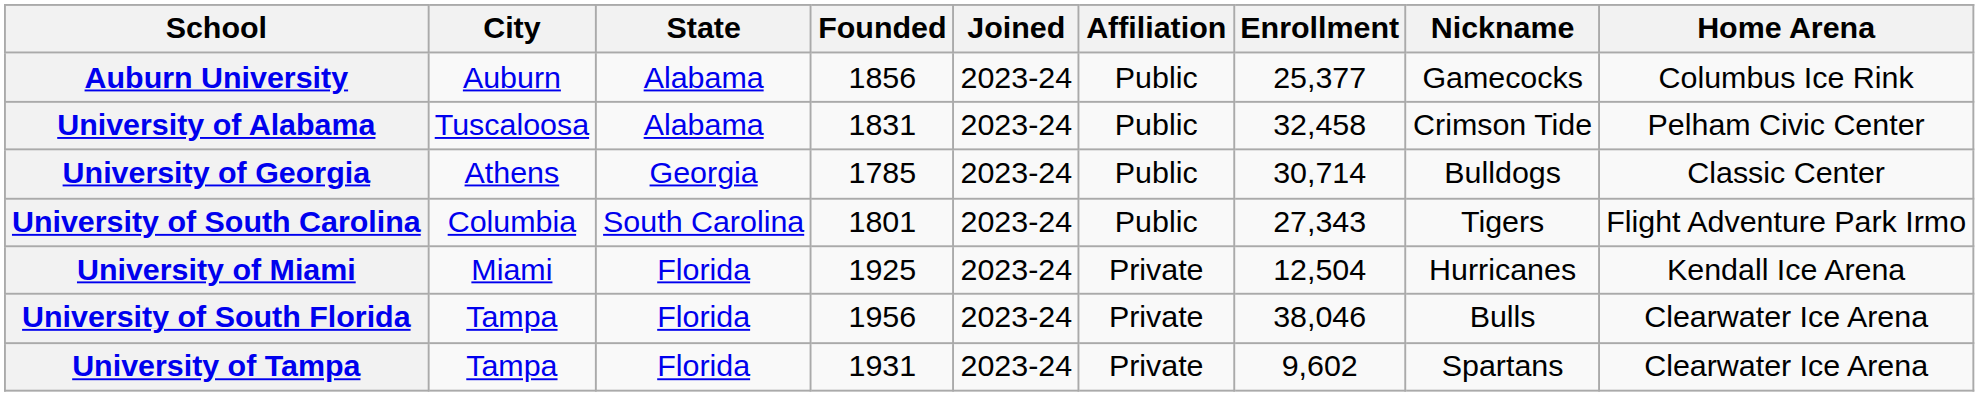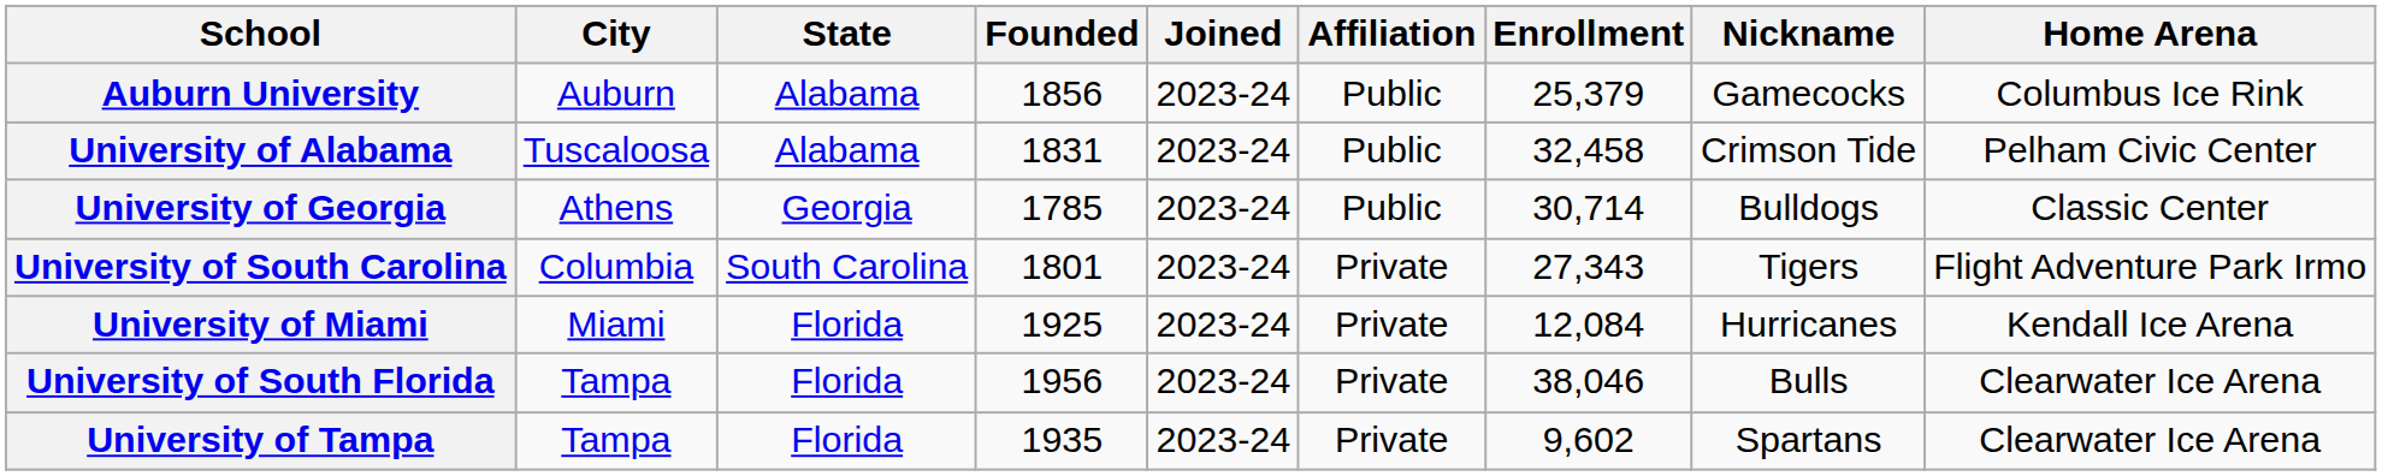Auburn University | Enrollment: 25,377 -> 25,379
University of South Carolina | Affiliation: Public -> Private
University of Miami | Enrollment: 12,504 -> 12,084
University of Tampa | Founded: 1931 -> 1935
